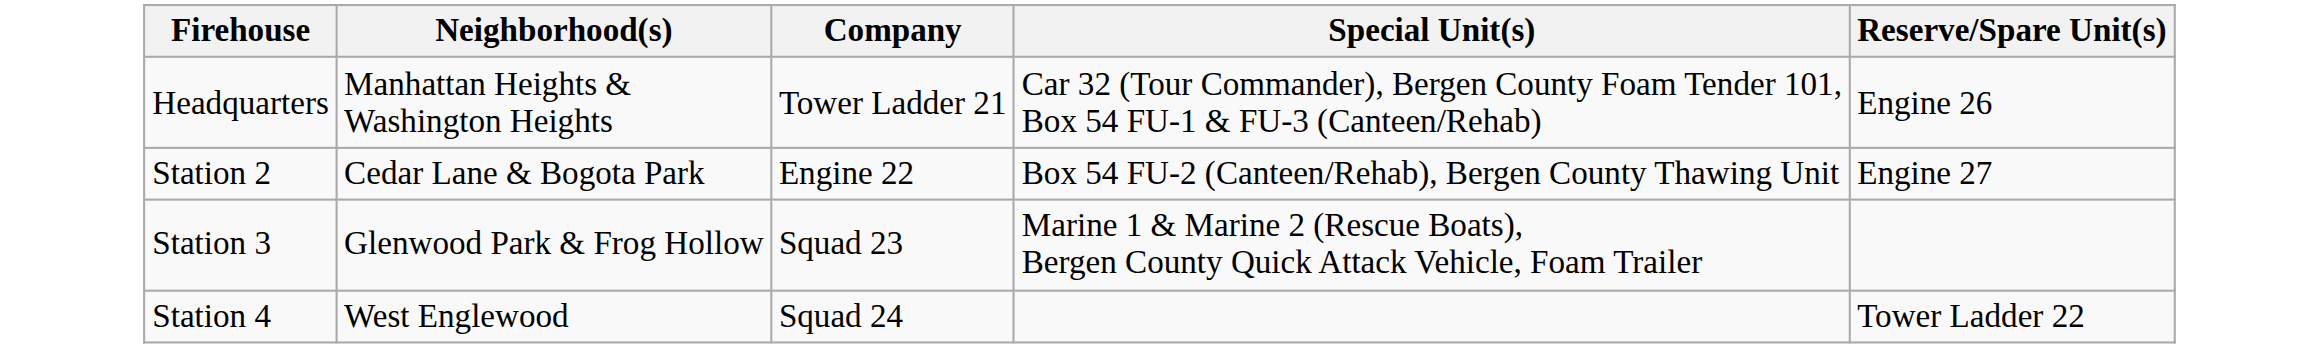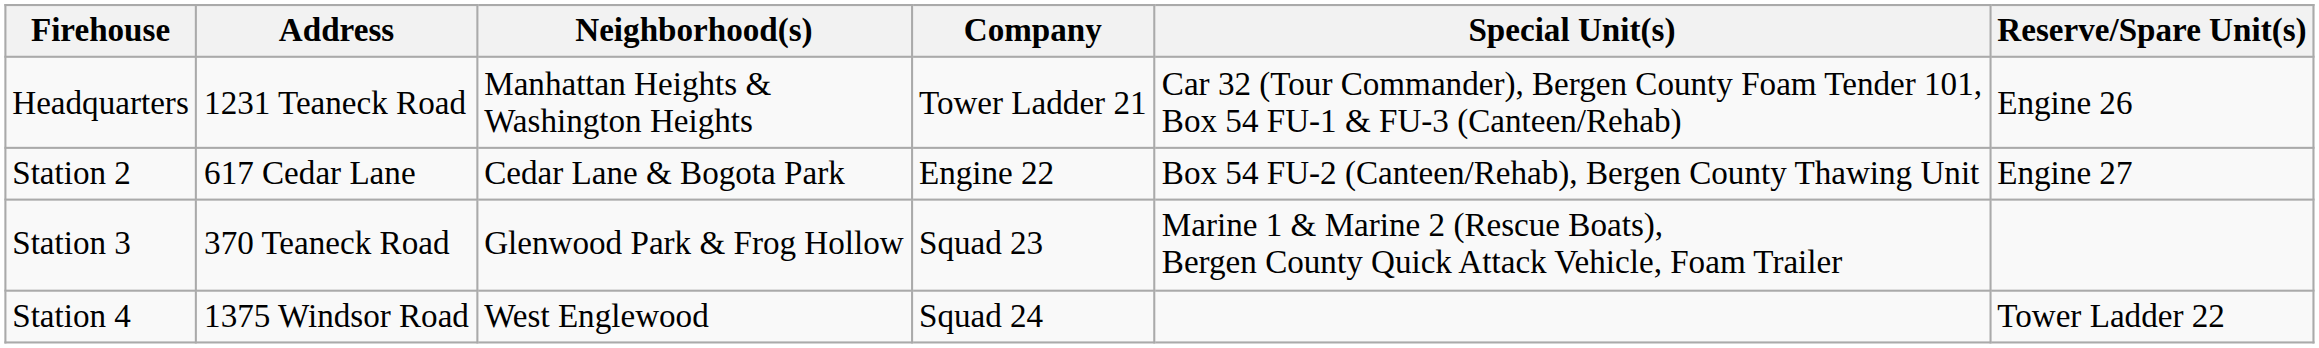+ column: Address | 1231 Teaneck Road | 617 Cedar Lane | 370 Teaneck Road | 1375 Windsor Road
